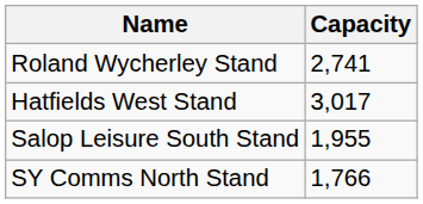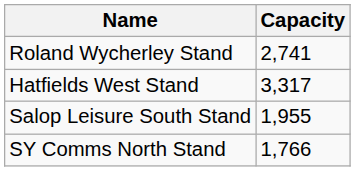Hatfields West Stand | Capacity: 3,017 -> 3,317
